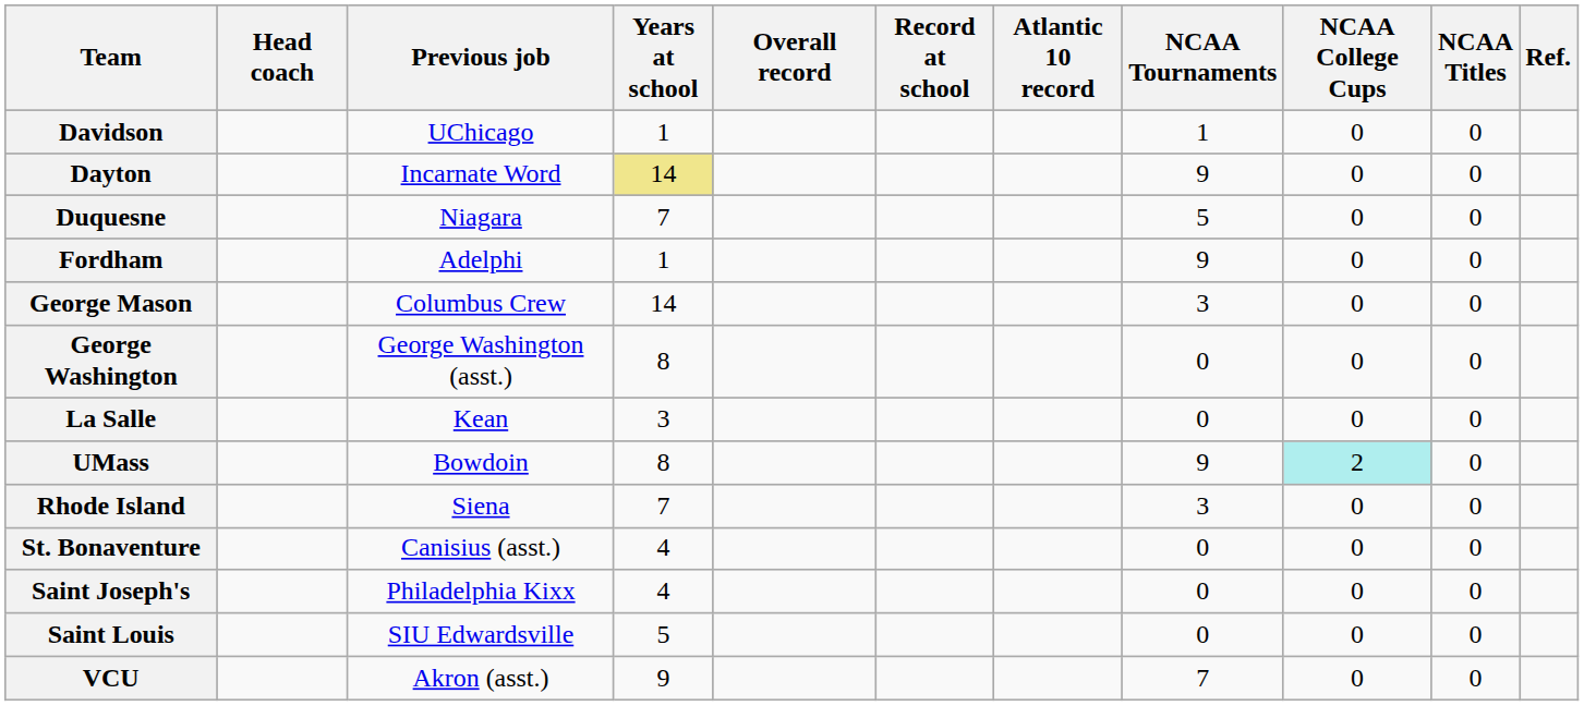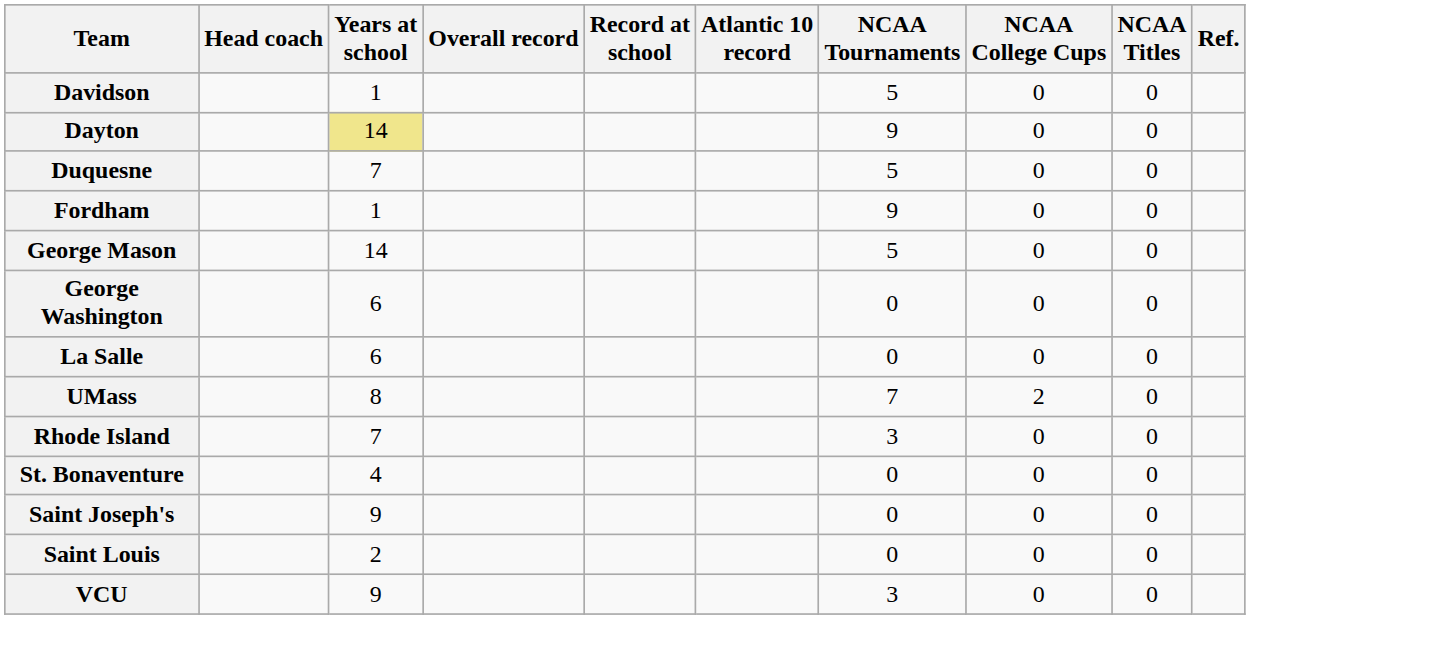- column: Previous job | UChicago | Incarnate Word | Niagara | Adelphi | Columbus Crew | George Washington (asst.) | Kean | Bowdoin | Siena | Canisius (asst.) | Philadelphia Kixx | SIU Edwardsville | Akron (asst.)
Davidson | NCAA Tournaments: 1 -> 5
George Mason | NCAA Tournaments: 3 -> 5
George Washington | Years at school: 8 -> 6
La Salle | Years at school: 3 -> 6
UMass | NCAA Tournaments: 9 -> 7
UMass | NCAA College Cups: paleturquoise background -> no background
Saint Joseph's | Years at school: 4 -> 9
Saint Louis | Years at school: 5 -> 2
VCU | NCAA Tournaments: 7 -> 3
